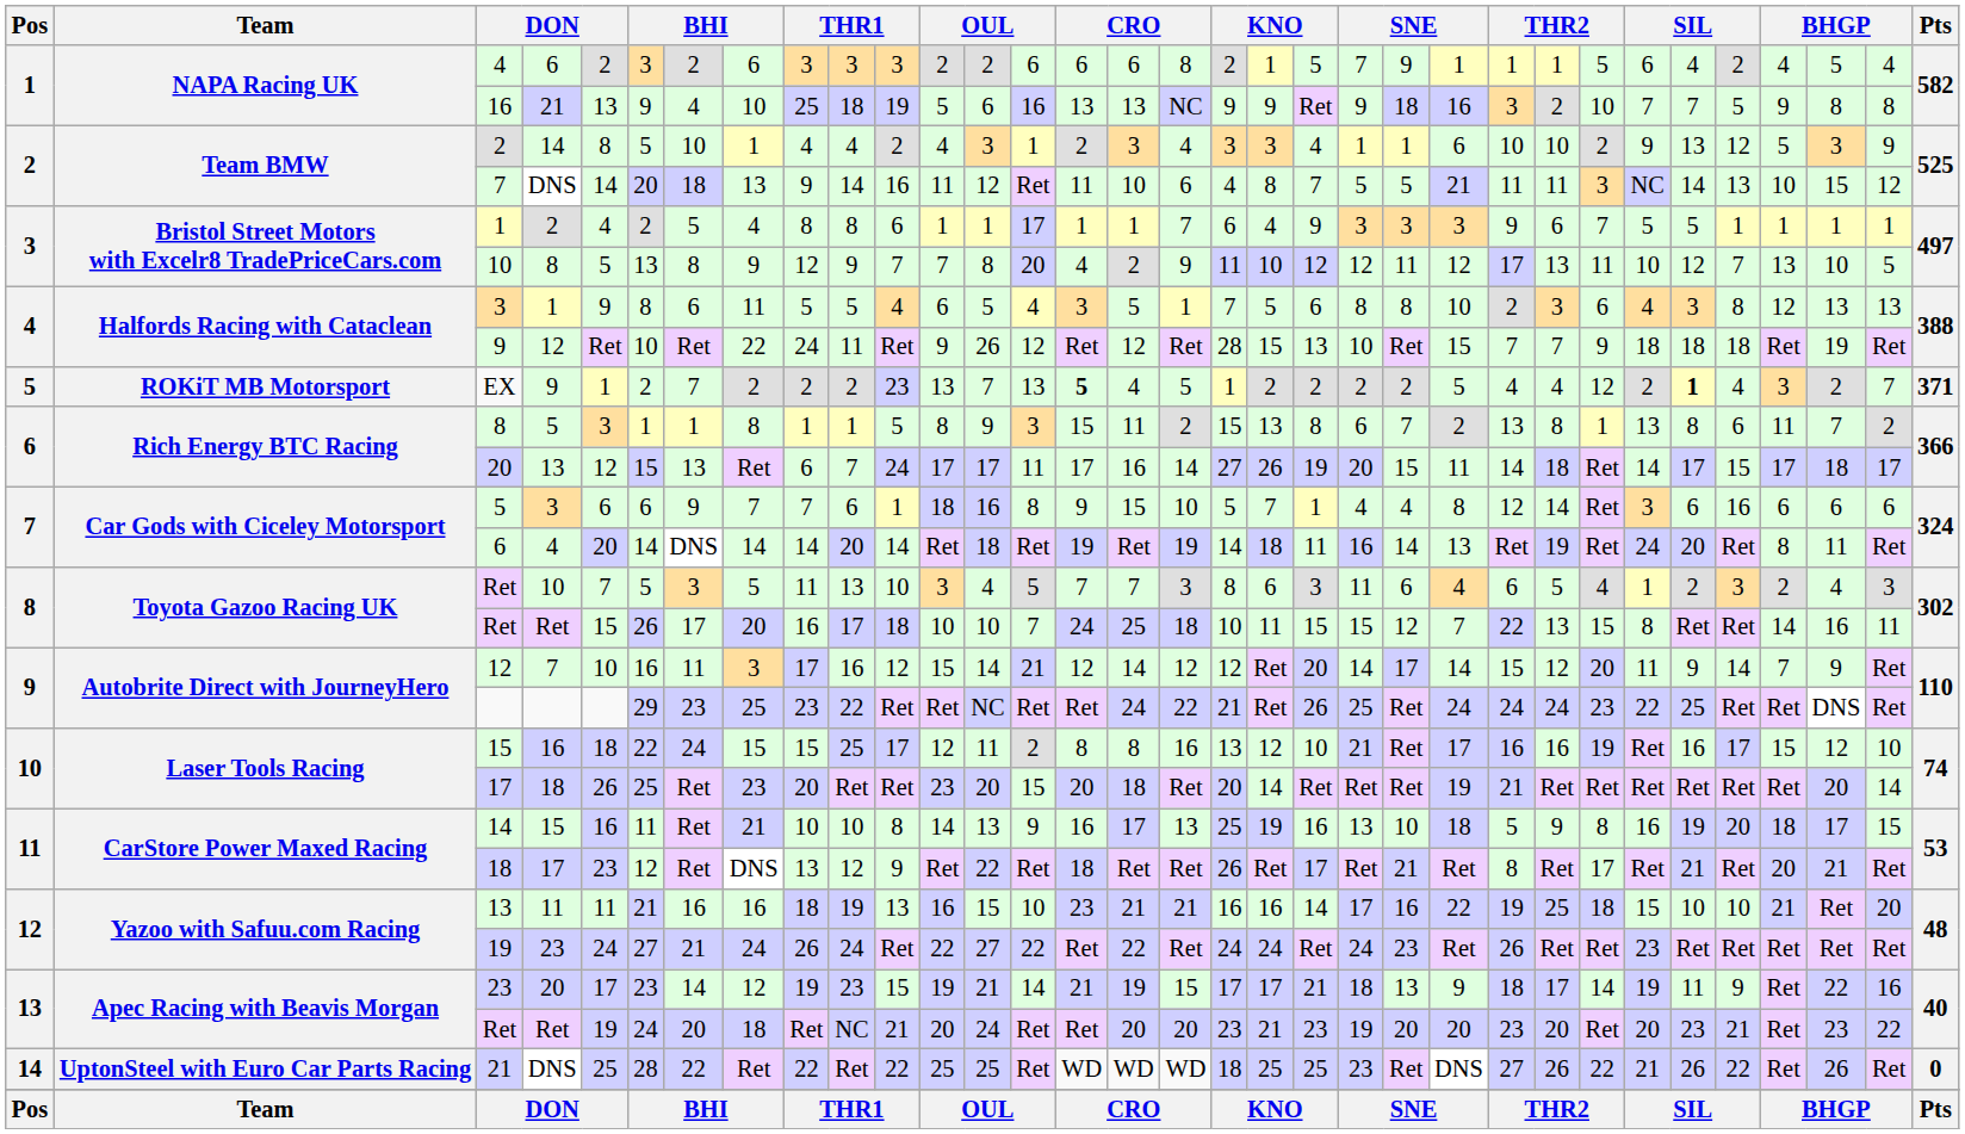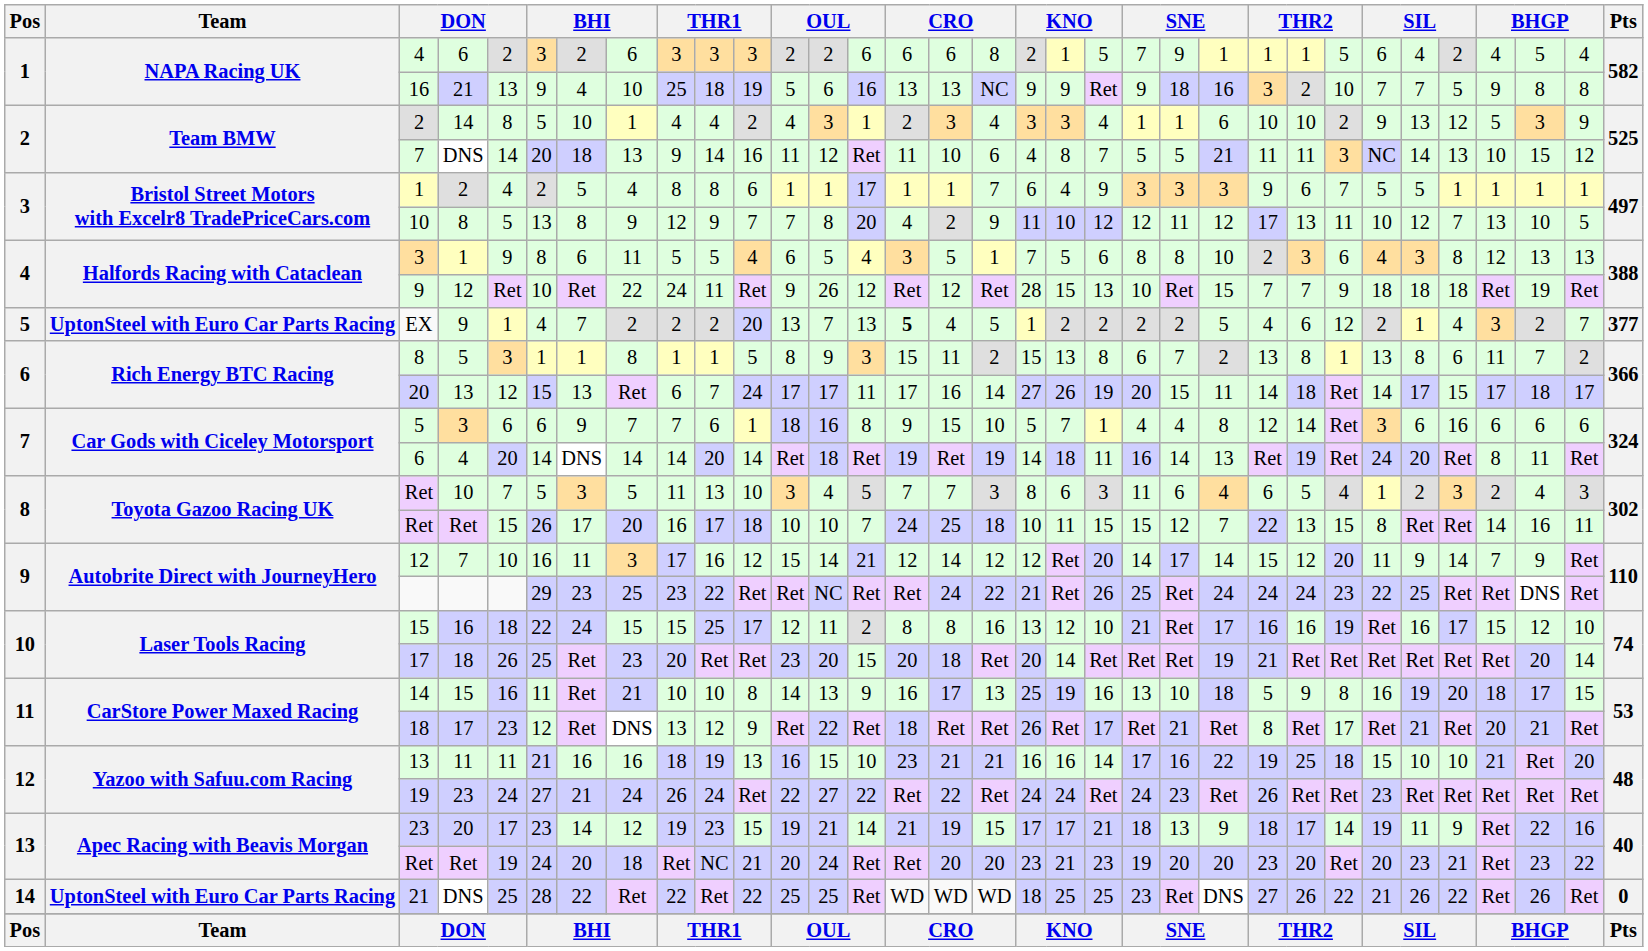EX | Team: ROKiT MB Motorsport -> UptonSteel with Euro Car Parts Racing
EX | column 6: 2 -> 4
EX | column 11: 23 -> 20
EX | column 25: 4 -> 6
EX | column 28: bold -> normal
EX | Pts: 371 -> 377
